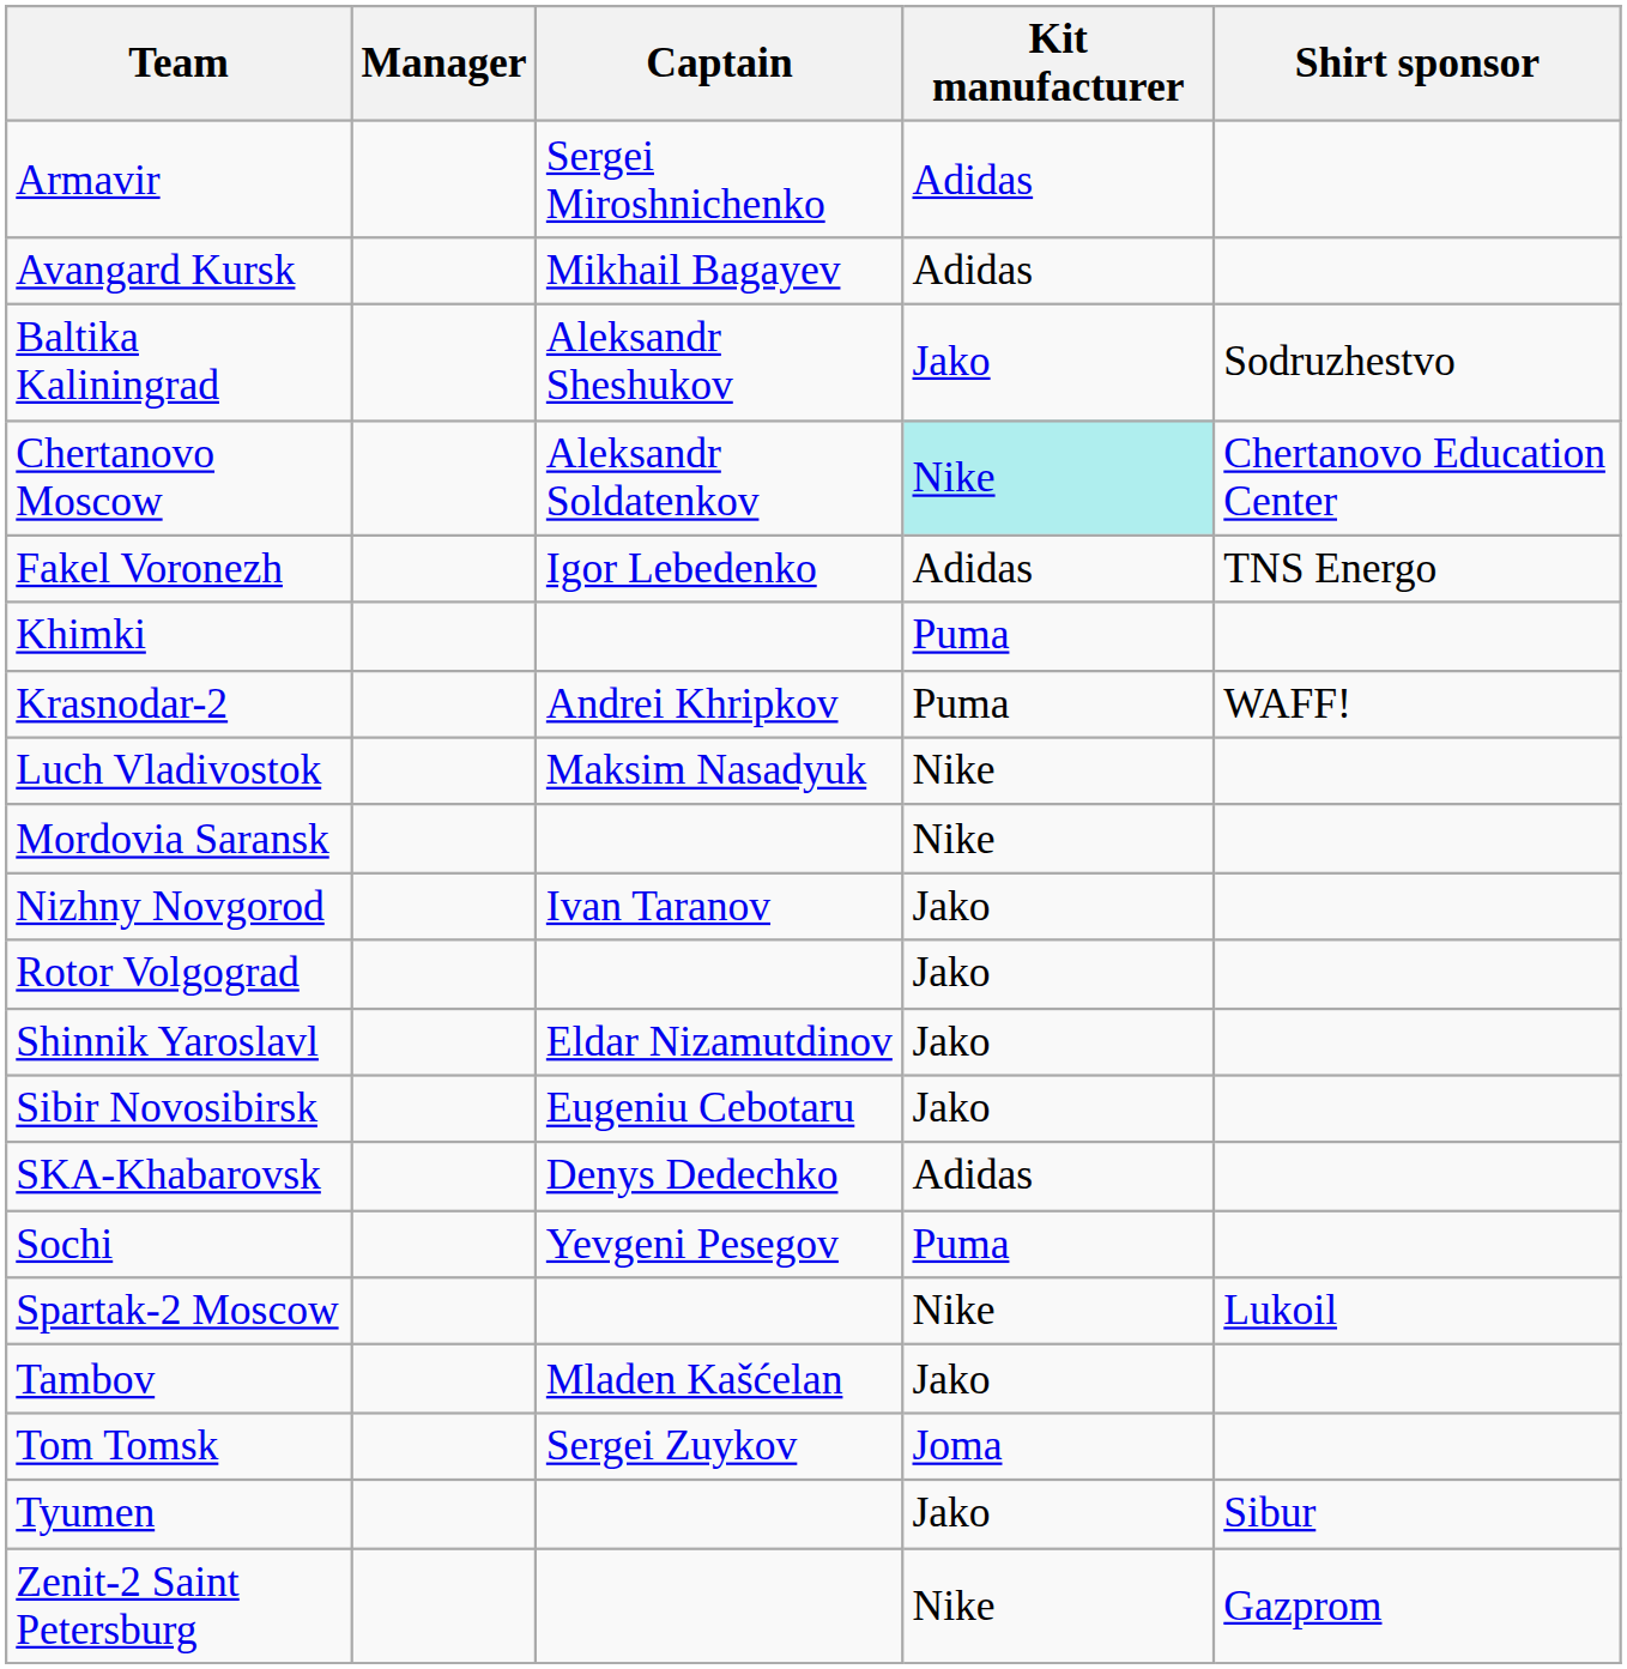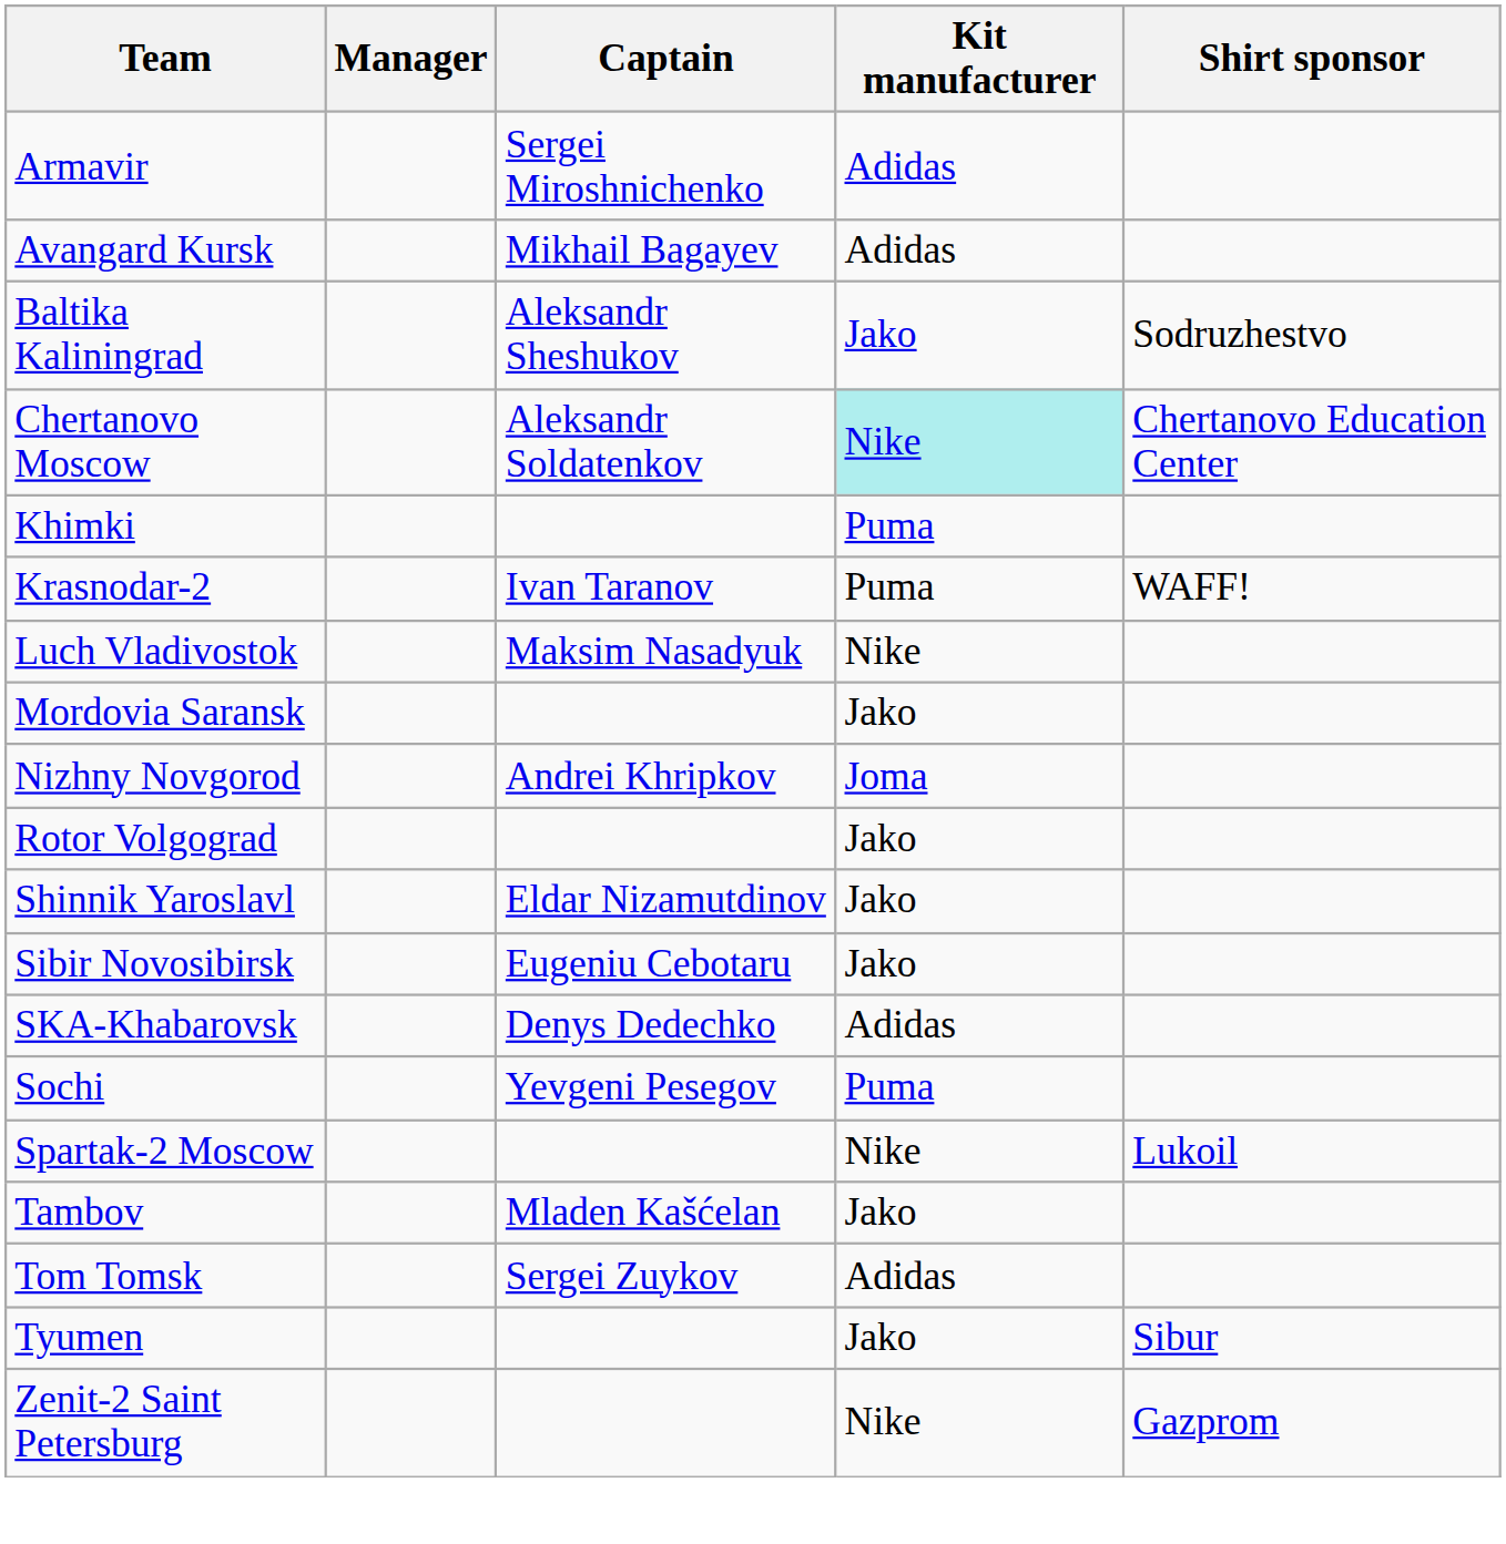- row: Fakel Voronezh | Igor Lebedenko | Adidas | TNS Energo
Krasnodar-2 | Captain: Andrei Khripkov -> Ivan Taranov
Mordovia Saransk | Kit manufacturer: Nike -> Jako
Nizhny Novgorod | Captain: Ivan Taranov -> Andrei Khripkov
Nizhny Novgorod | Kit manufacturer: Jako -> Joma
Tom Tomsk | Kit manufacturer: Joma -> Adidas
